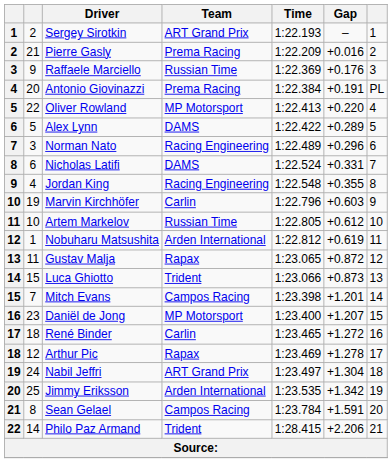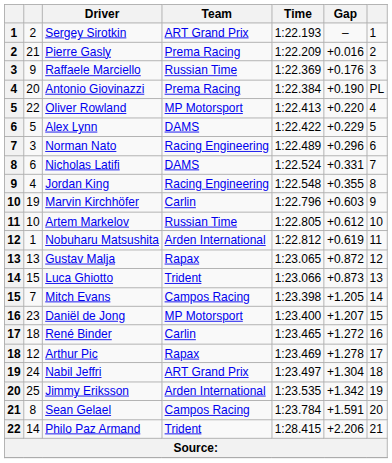Antonio Giovinazzi | Gap: +0.191 -> +0.190
Alex Lynn | Gap: +0.289 -> +0.229
Gustav Malja | column 2: 11 -> 13
Mitch Evans | Gap: +1.201 -> +1.205
